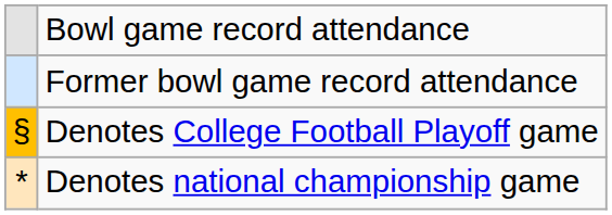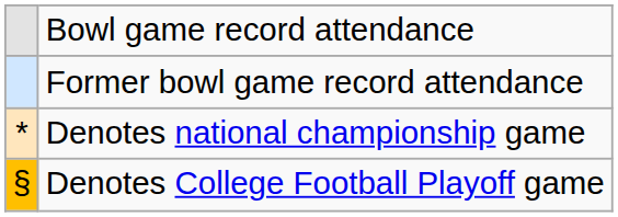rows swapped: Denotes national championship game <-> Denotes College Football Playoff game
